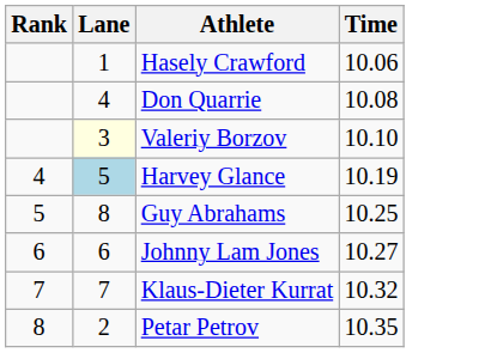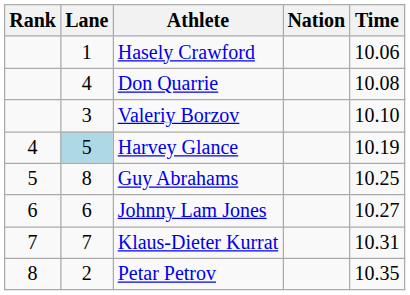+ column: Nation
Valeriy Borzov | Lane: lightyellow background -> no background
Klaus-Dieter Kurrat | Time: 10.32 -> 10.31
